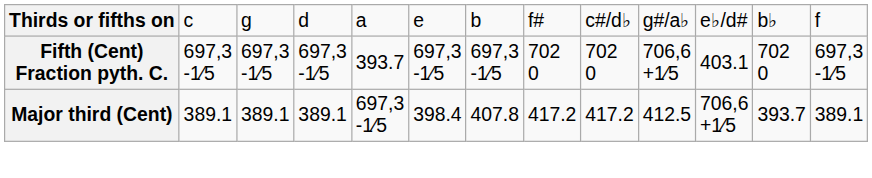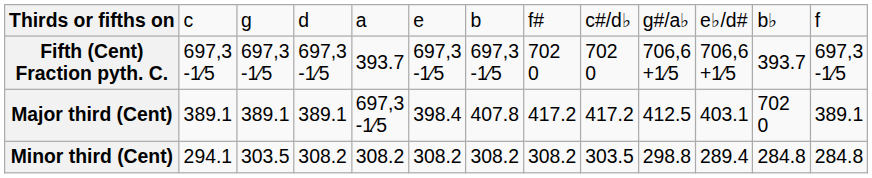Fifth (Cent) Fraction pyth. C. | column 11: 403.1 -> 706,6 +1⁄5
Fifth (Cent) Fraction pyth. C. | column 12: 702 0 -> 393.7
Major third (Cent) | column 11: 706,6 +1⁄5 -> 403.1
Major third (Cent) | column 12: 393.7 -> 702 0
+ row: Minor third (Cent) | 294.1 | 303.5 | 308.2 | 308.2 | 308.2 | 308.2 | 308.2 | 303.5 | 298.8 | 289.4 | 284.8 | 284.8
